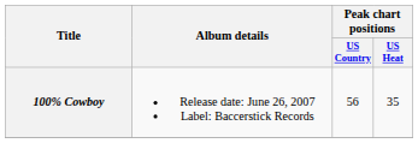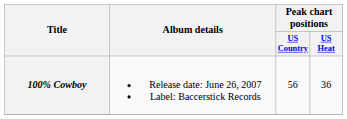100% Cowboy | Peak chart positions / US Heat: 35 -> 36
